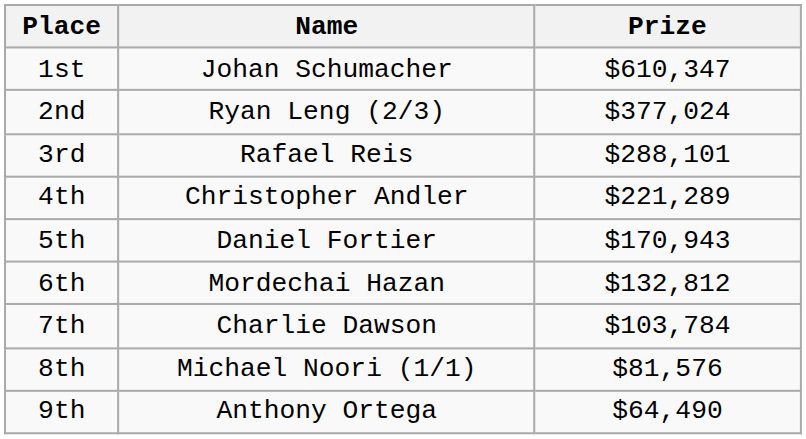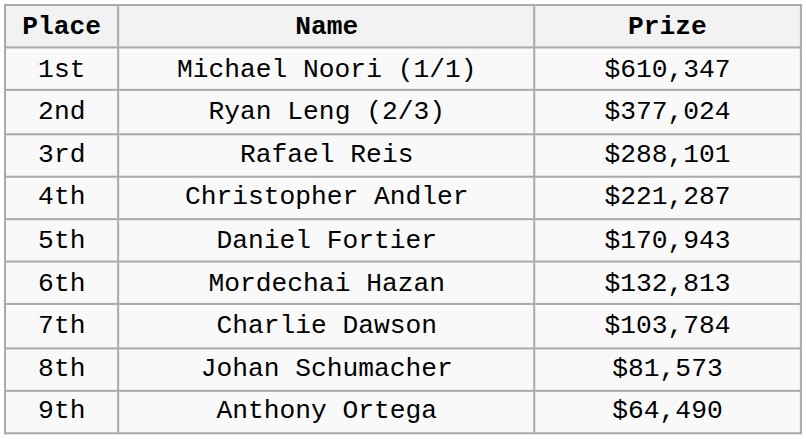1st | Name: Johan Schumacher -> Michael Noori (1/1)
4th | Prize: $221,289 -> $221,287
6th | Prize: $132,812 -> $132,813
8th | Name: Michael Noori (1/1) -> Johan Schumacher
8th | Prize: $81,576 -> $81,573
